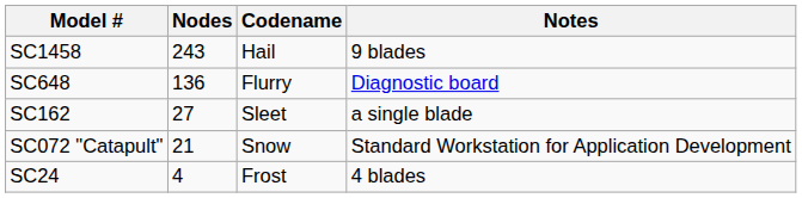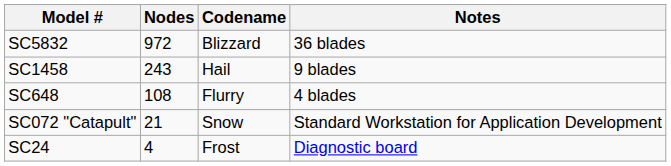+ row: SC5832 | 972 | Blizzard | 36 blades
SC648 | Nodes: 136 -> 108
SC648 | Notes: Diagnostic board -> 4 blades
- row: SC162 | 27 | Sleet | a single blade
SC24 | Notes: 4 blades -> Diagnostic board
